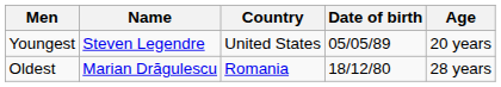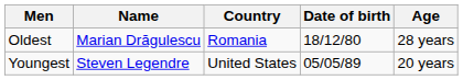rows swapped: Youngest <-> Oldest
